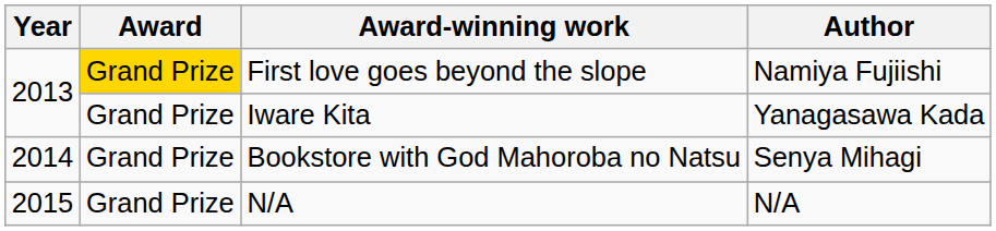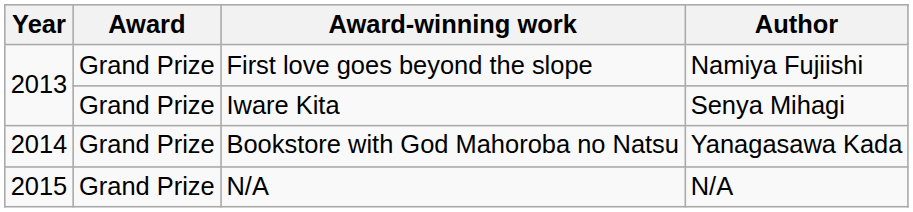First love goes beyond the slope | Award: gold background -> no background
Iware Kita | Author: Yanagasawa Kada -> Senya Mihagi
Bookstore with God Mahoroba no Natsu | Author: Senya Mihagi -> Yanagasawa Kada
